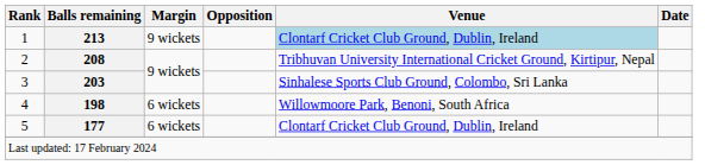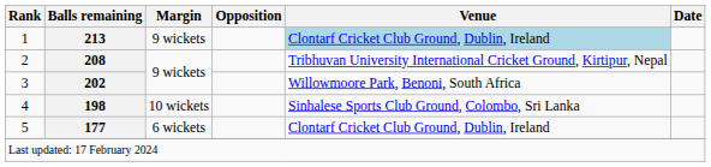3 | Balls remaining: 203 -> 202
3 | Venue: Sinhalese Sports Club Ground, Colombo, Sri Lanka -> Willowmoore Park, Benoni, South Africa
4 | Margin: 6 wickets -> 10 wickets
4 | Venue: Willowmoore Park, Benoni, South Africa -> Sinhalese Sports Club Ground, Colombo, Sri Lanka
